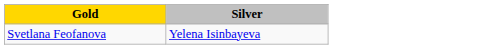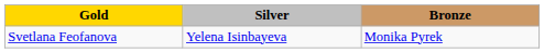+ column: Bronze | Monika Pyrek
